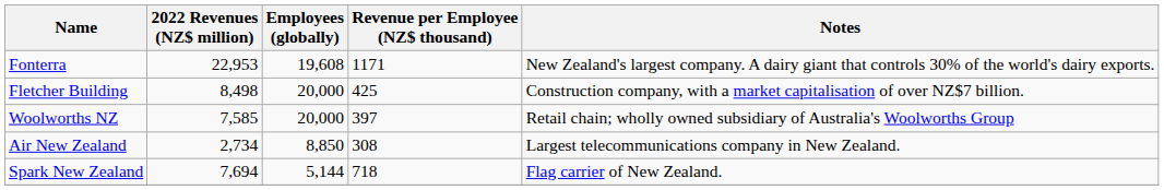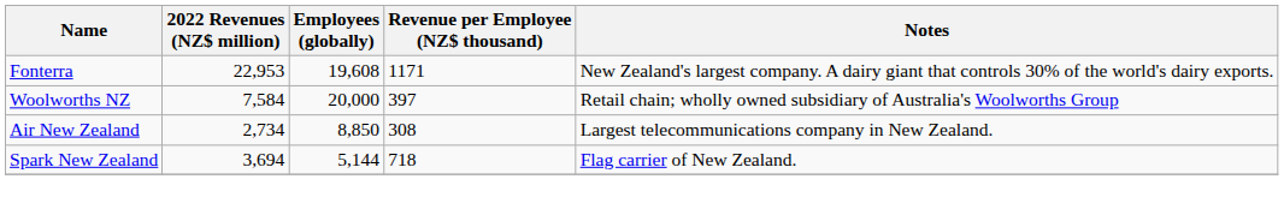- row: Fletcher Building | 8,498 | 20,000 | 425 | Construction company, with a market capitalisation of over NZ$7 billion.
Woolworths NZ | 2022 Revenues (NZ$ million): 7,585 -> 7,584
Spark New Zealand | 2022 Revenues (NZ$ million): 7,694 -> 3,694
